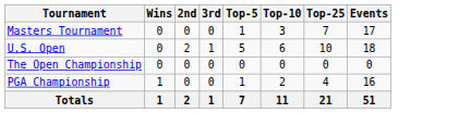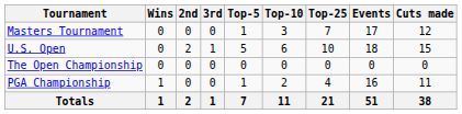+ column: Cuts made | 12 | 15 | 0 | 11 | 38
